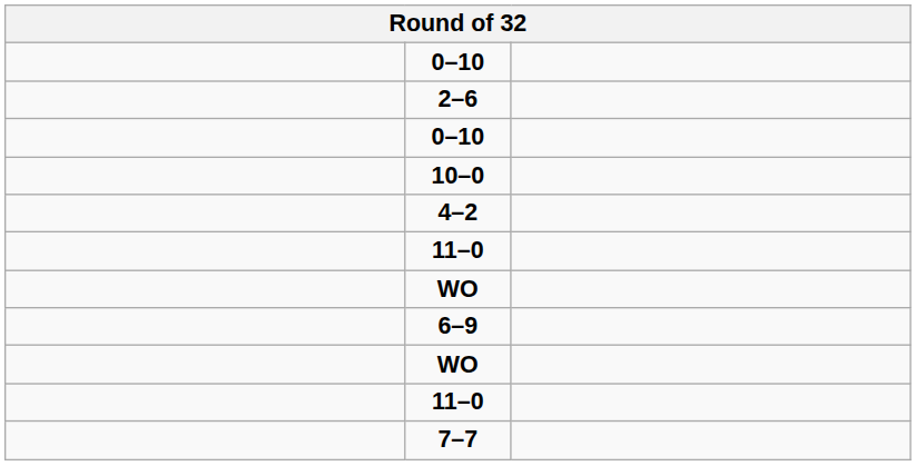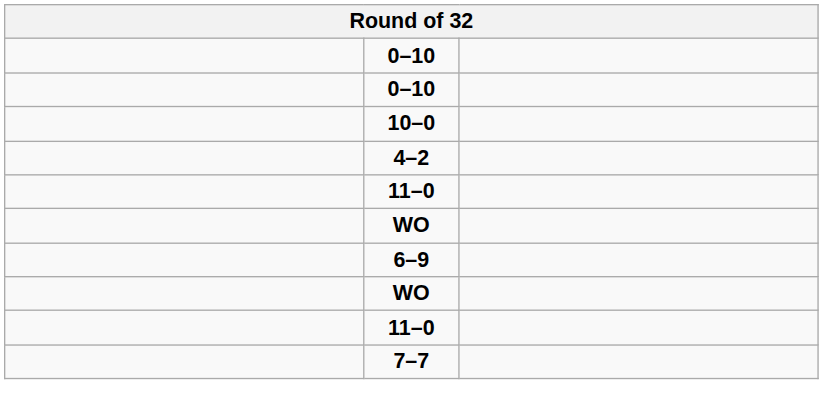- row: 2–6
